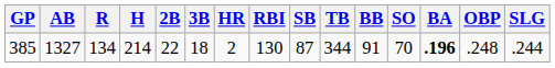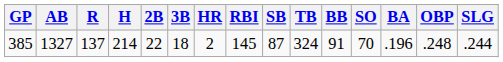385 | R: 134 -> 137
385 | RBI: 130 -> 145
385 | TB: 344 -> 324
385 | BA: bold -> normal
